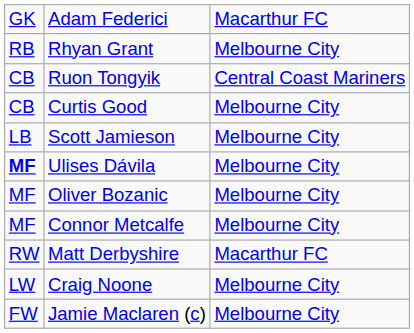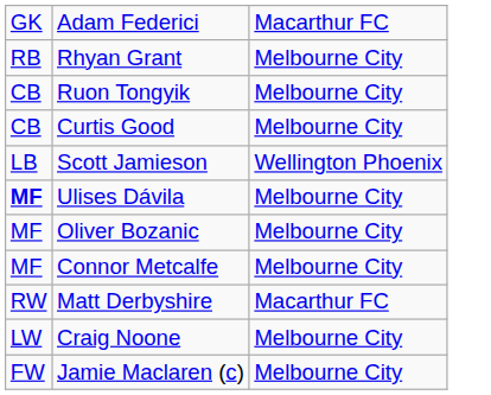Ruon Tongyik | column 3: Central Coast Mariners -> Melbourne City
Scott Jamieson | column 3: Melbourne City -> Wellington Phoenix
